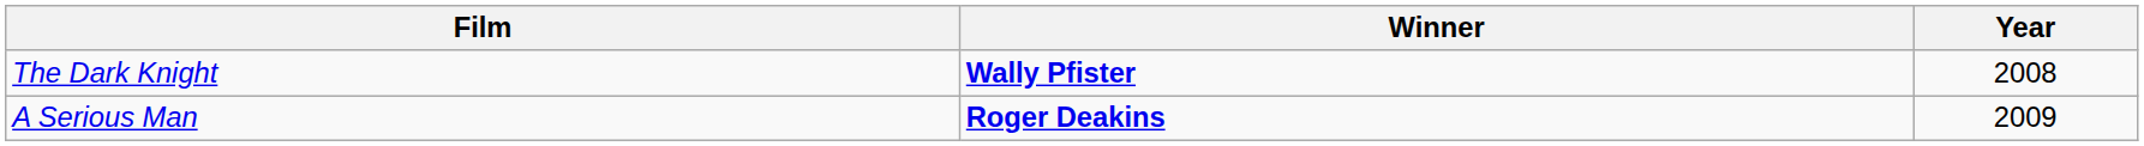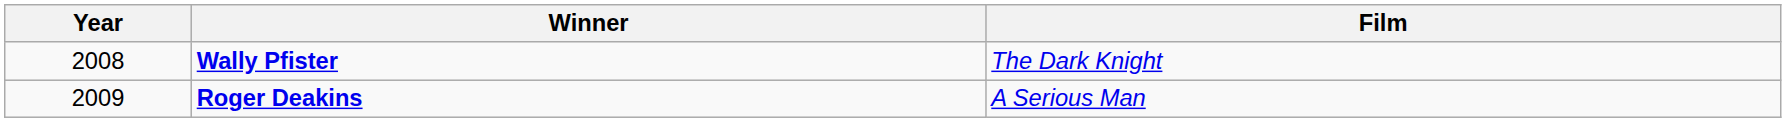columns swapped: Year <-> Film
